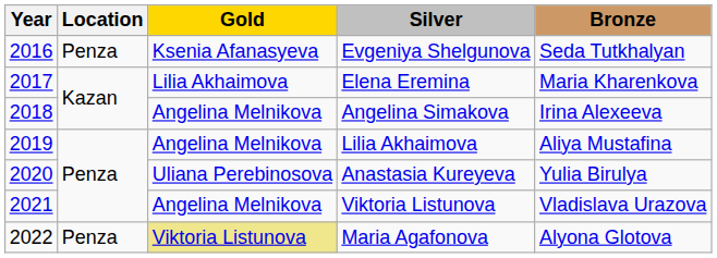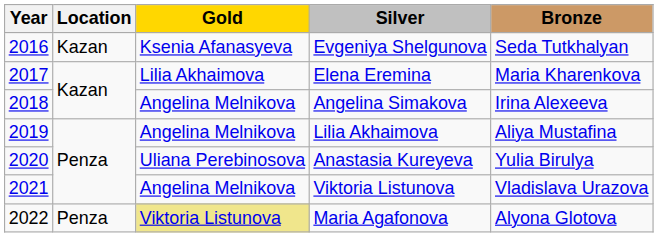Evgeniya Shelgunova | Location: Penza -> Kazan
